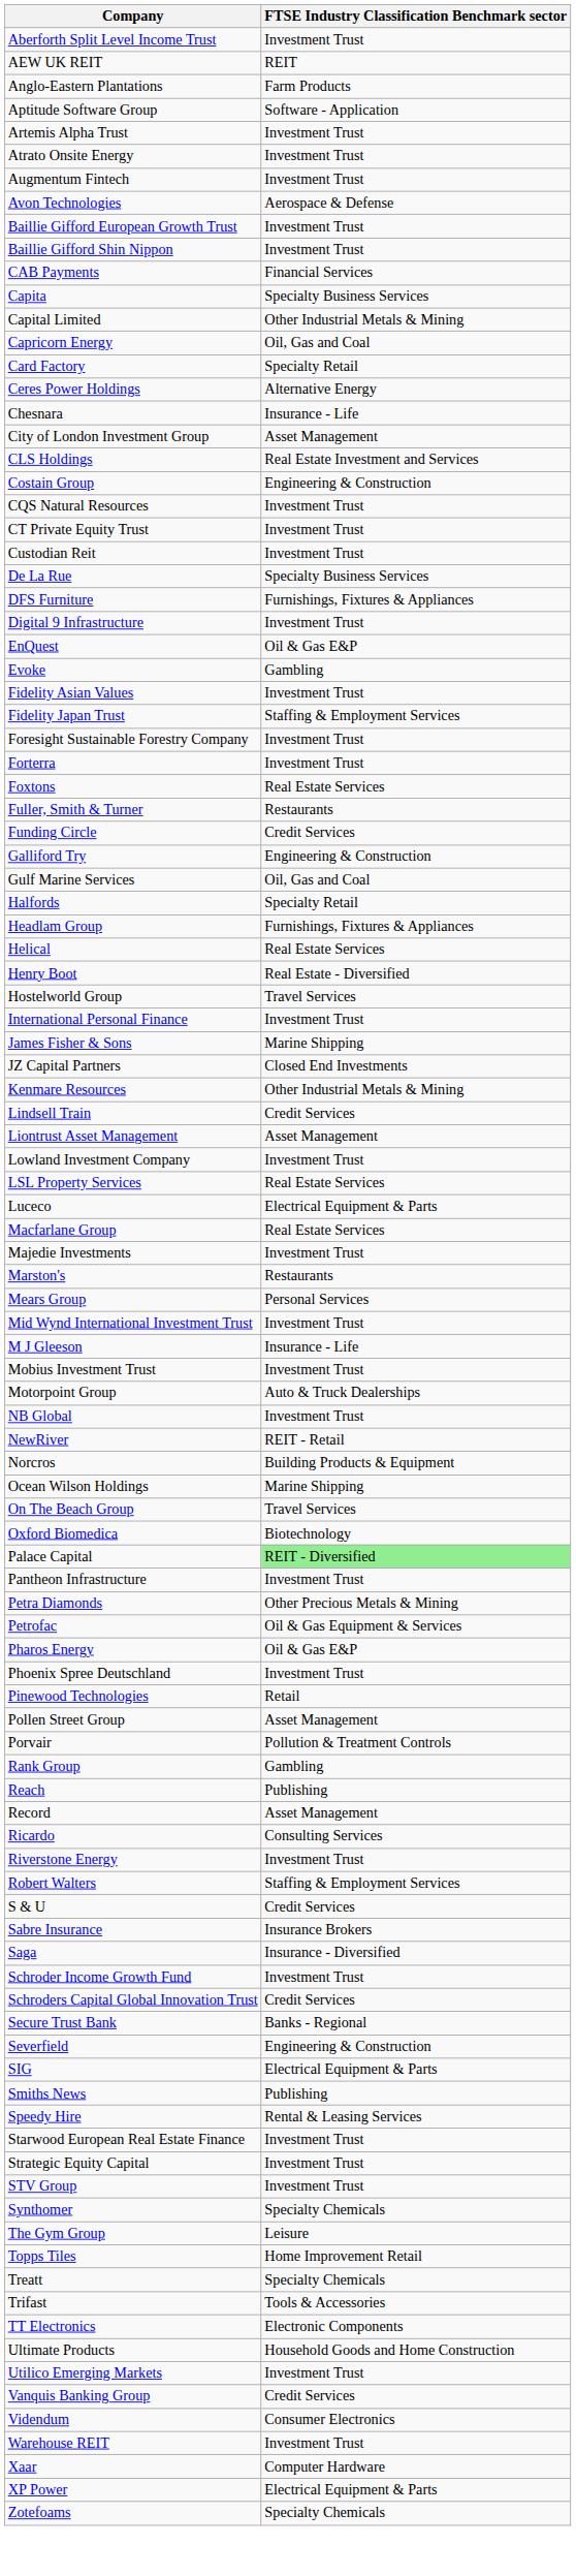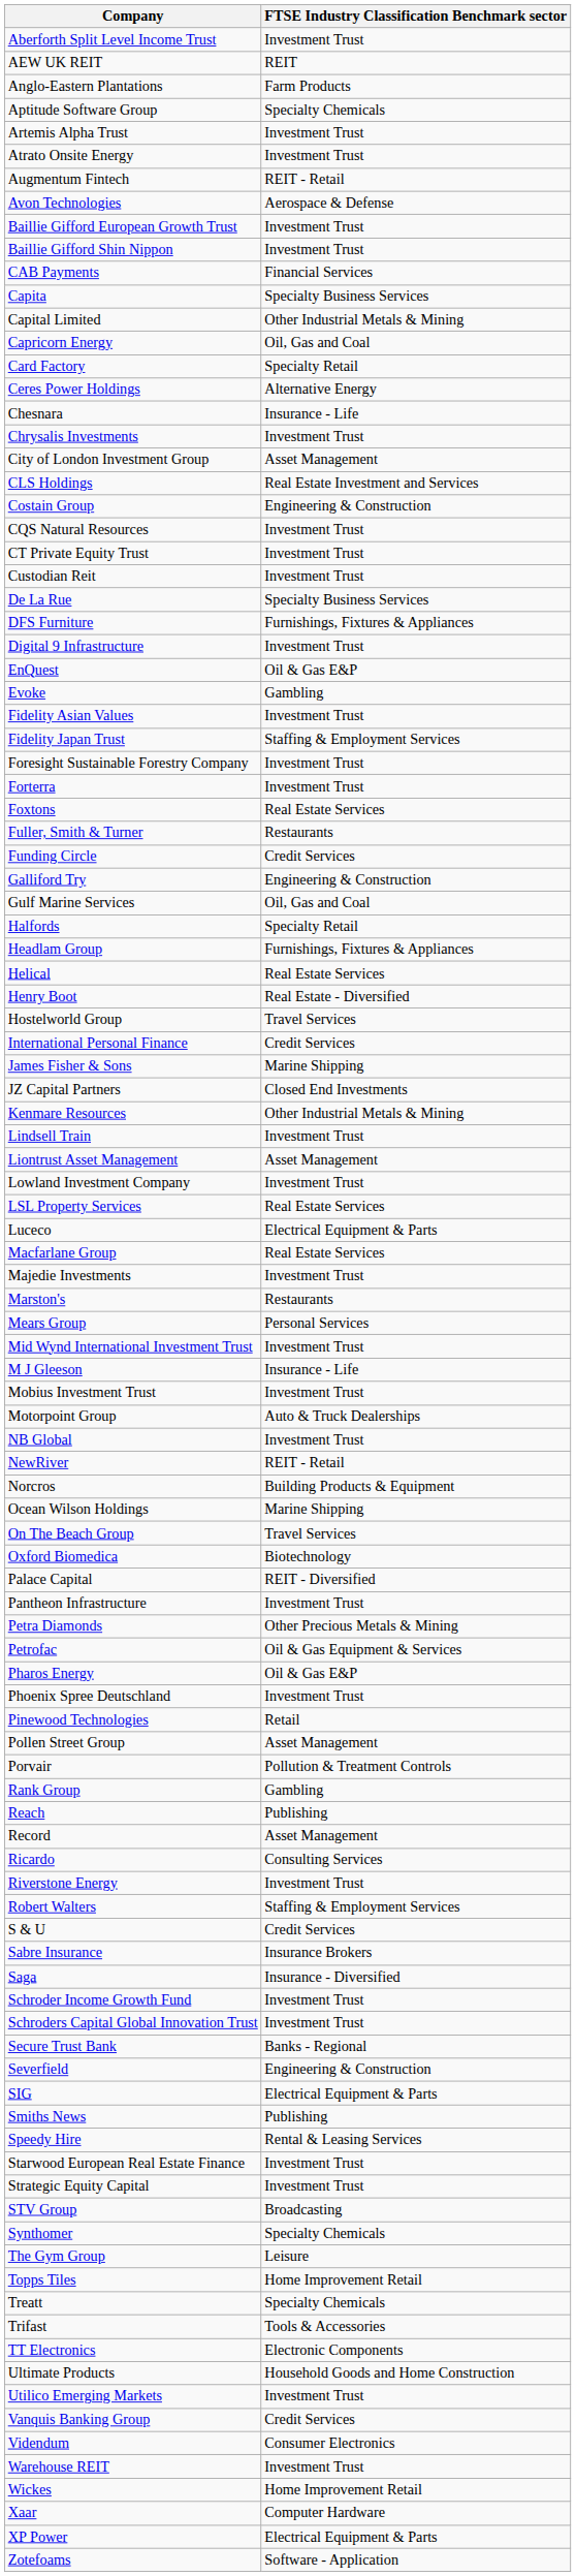Aptitude Software Group | FTSE Industry Classification Benchmark sector: Software - Application -> Specialty Chemicals
Augmentum Fintech | FTSE Industry Classification Benchmark sector: Investment Trust -> REIT - Retail
+ row: Chrysalis Investments | Investment Trust
International Personal Finance | FTSE Industry Classification Benchmark sector: Investment Trust -> Credit Services
Lindsell Train | FTSE Industry Classification Benchmark sector: Credit Services -> Investment Trust
Palace Capital | FTSE Industry Classification Benchmark sector: lightgreen background -> no background
Schroders Capital Global Innovation Trust | FTSE Industry Classification Benchmark sector: Credit Services -> Investment Trust
STV Group | FTSE Industry Classification Benchmark sector: Investment Trust -> Broadcasting
+ row: Wickes | Home Improvement Retail
Zotefoams | FTSE Industry Classification Benchmark sector: Specialty Chemicals -> Software - Application
